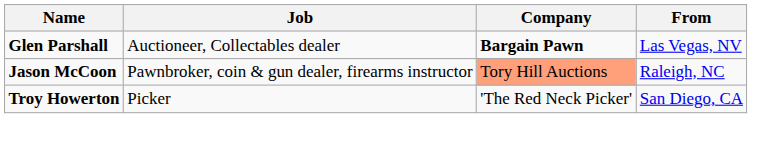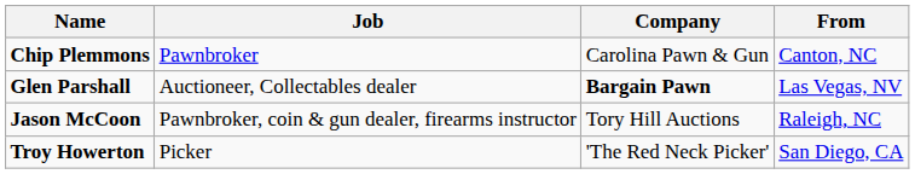+ row: Chip Plemmons | Pawnbroker | Carolina Pawn & Gun | Canton, NC
Jason McCoon | Company: lightsalmon background -> no background
